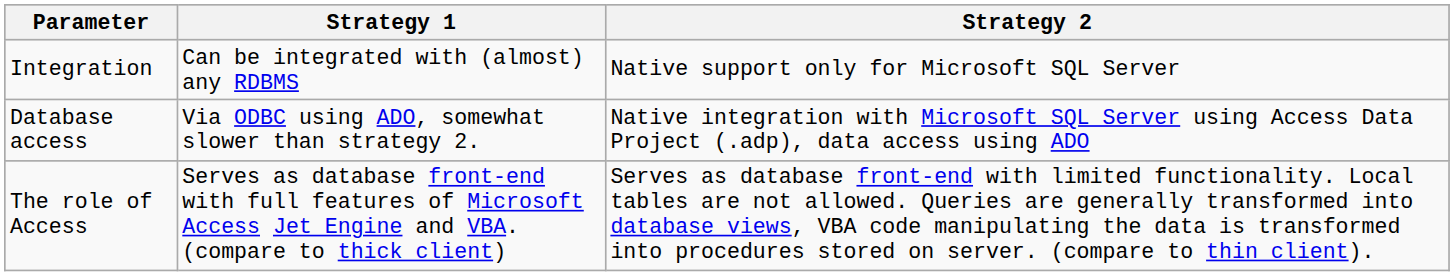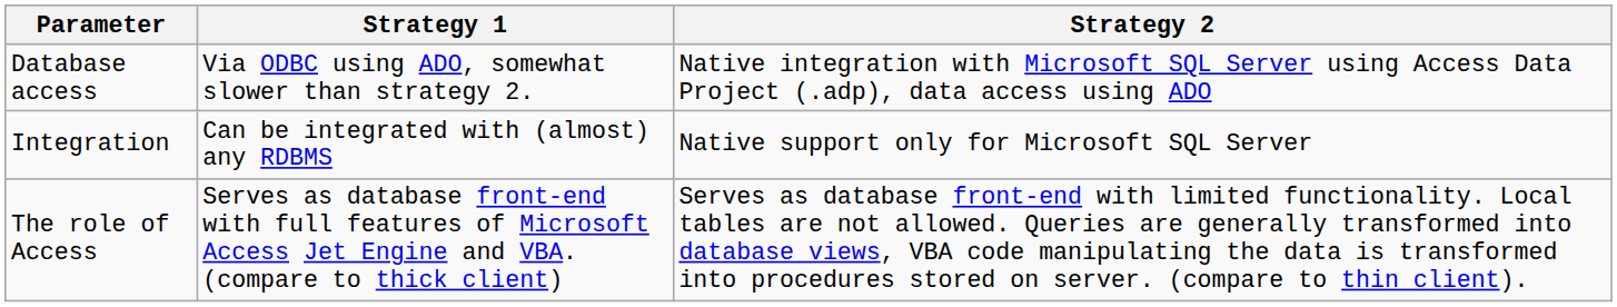rows swapped: Database access <-> Integration
